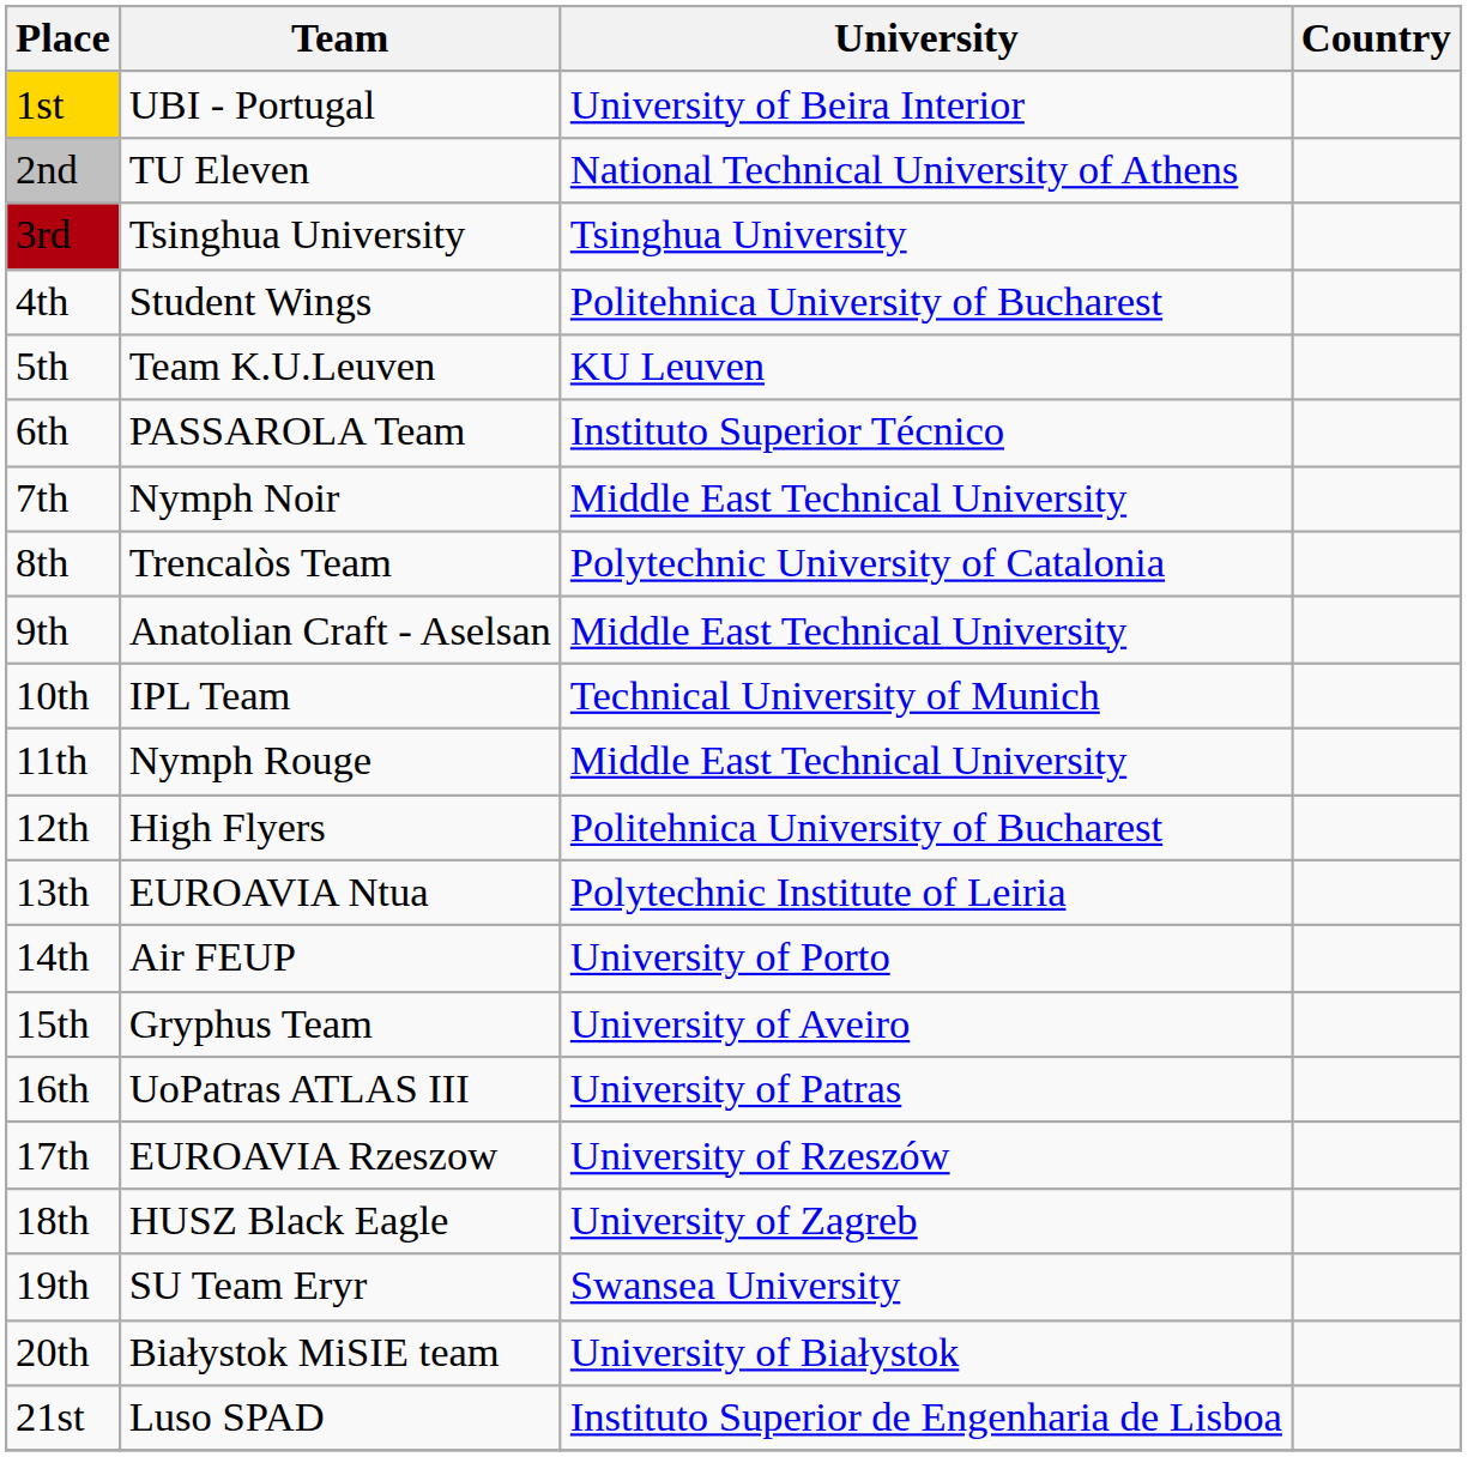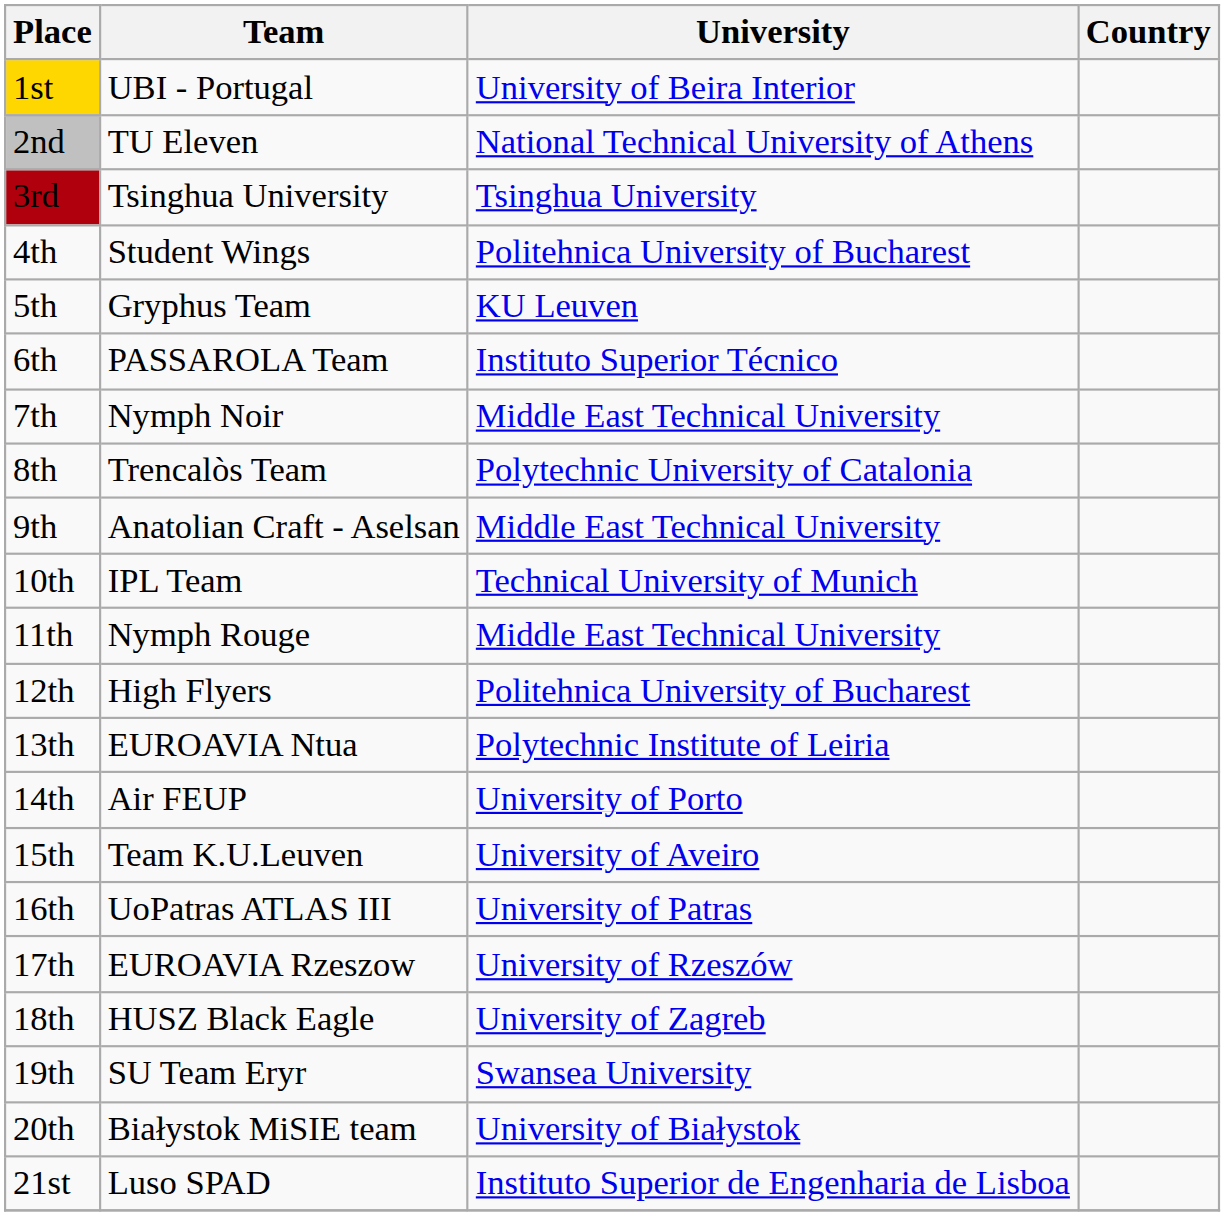5th | Team: Team K.U.Leuven -> Gryphus Team
15th | Team: Gryphus Team -> Team K.U.Leuven
